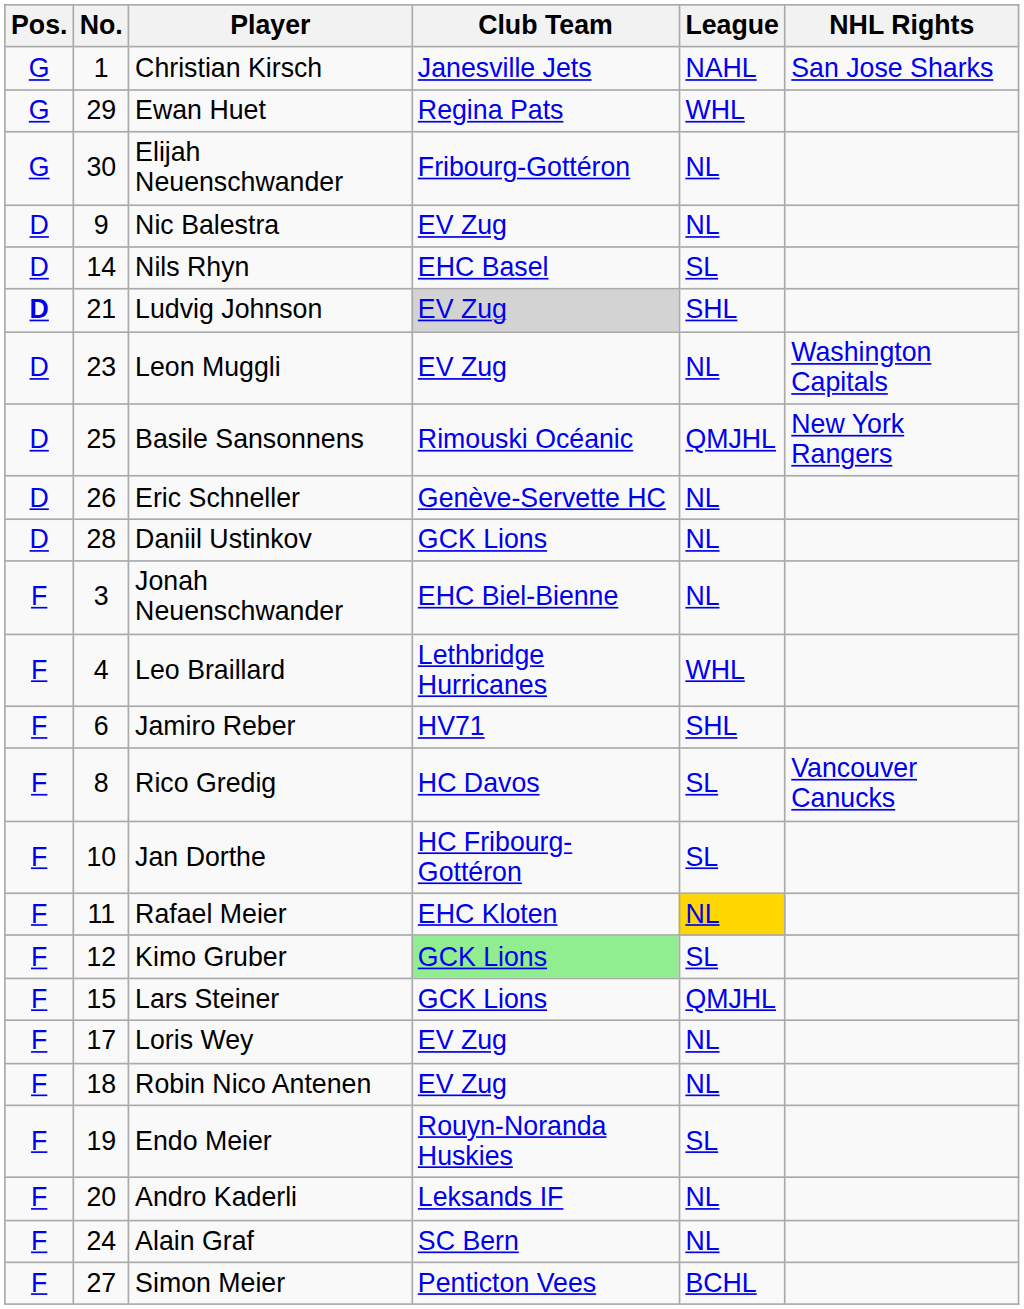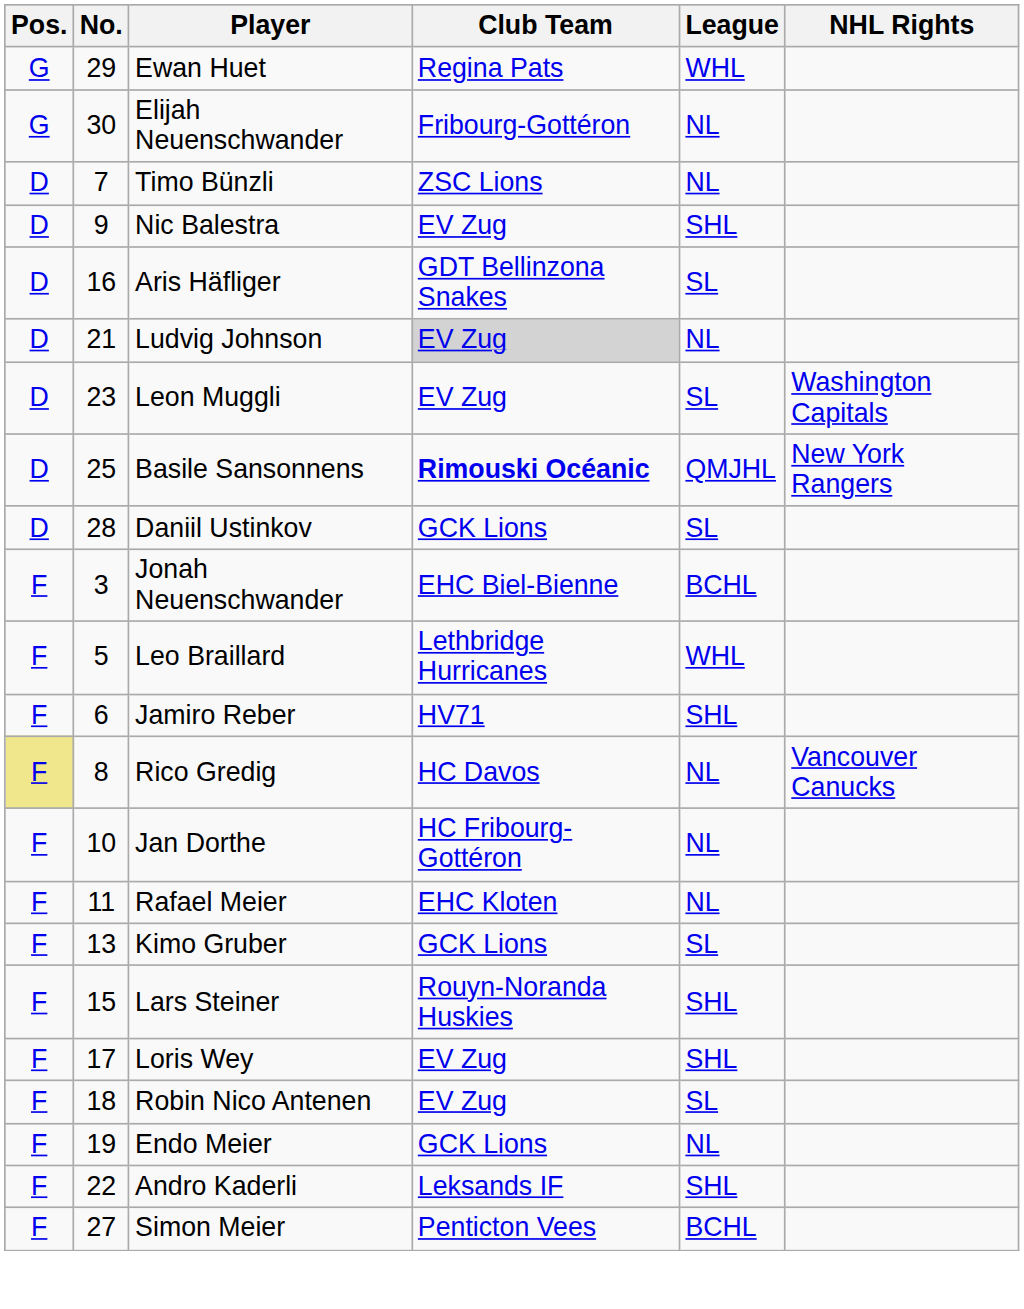- row: G | 1 | Christian Kirsch | Janesville Jets | NAHL | San Jose Sharks
+ row: D | 7 | Timo Bünzli | ZSC Lions | NL
Nic Balestra | League: NL -> SHL
- row: D | 14 | Nils Rhyn | EHC Basel | SL
+ row: D | 16 | Aris Häfliger | GDT Bellinzona Snakes | SL
Ludvig Johnson | Pos.: bold -> normal
Ludvig Johnson | League: SHL -> NL
Leon Muggli | League: NL -> SL
Basile Sansonnens | Club Team: normal -> bold
- row: D | 26 | Eric Schneller | Genève-Servette HC | NL
Daniil Ustinkov | League: NL -> SL
Jonah Neuenschwander | League: NL -> BCHL
Leo Braillard | No.: 4 -> 5
Rico Gredig | Pos.: no background -> khaki background
Rico Gredig | League: SL -> NL
Jan Dorthe | League: SL -> NL
Rafael Meier | League: gold background -> no background
Kimo Gruber | No.: 12 -> 13
Kimo Gruber | Club Team: lightgreen background -> no background
Lars Steiner | Club Team: GCK Lions -> Rouyn-Noranda Huskies
Lars Steiner | League: QMJHL -> SHL
Loris Wey | League: NL -> SHL
Robin Nico Antenen | League: NL -> SL
Endo Meier | Club Team: Rouyn-Noranda Huskies -> GCK Lions
Endo Meier | League: SL -> NL
Andro Kaderli | No.: 20 -> 22
Andro Kaderli | League: NL -> SHL
- row: F | 24 | Alain Graf | SC Bern | NL
